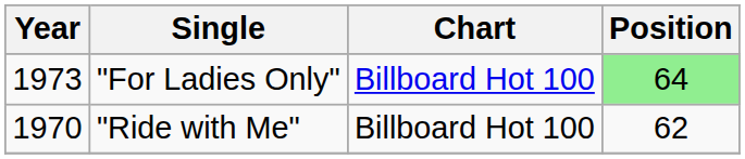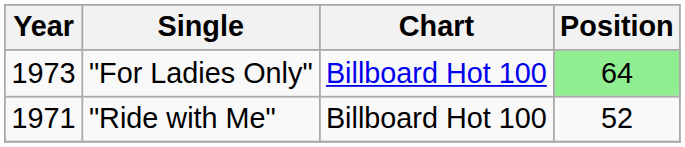"Ride with Me" | Year: 1970 -> 1971
"Ride with Me" | Position: 62 -> 52
